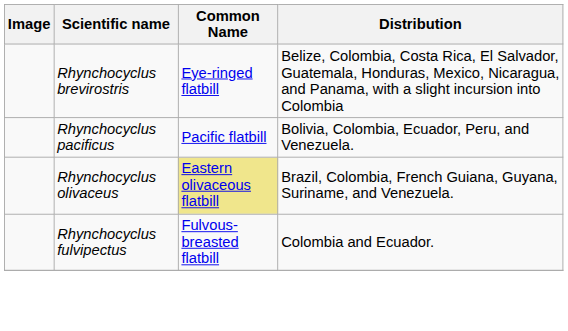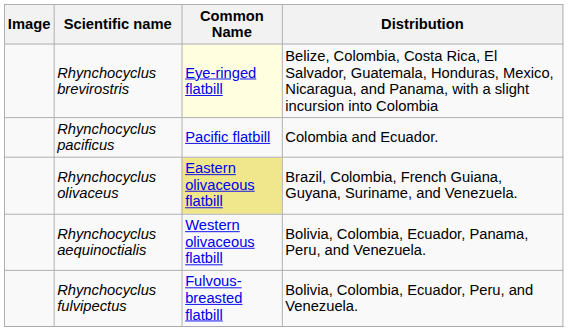Rhynchocyclus brevirostris | Common Name: no background -> lightyellow background
Rhynchocyclus pacificus | Distribution: Bolivia, Colombia, Ecuador, Peru, and Venezuela. -> Colombia and Ecuador.
+ row: Rhynchocyclus aequinoctialis | Western olivaceous flatbill | Bolivia, Colombia, Ecuador, Panama, Peru, and Venezuela.
Rhynchocyclus fulvipectus | Distribution: Colombia and Ecuador. -> Bolivia, Colombia, Ecuador, Peru, and Venezuela.
